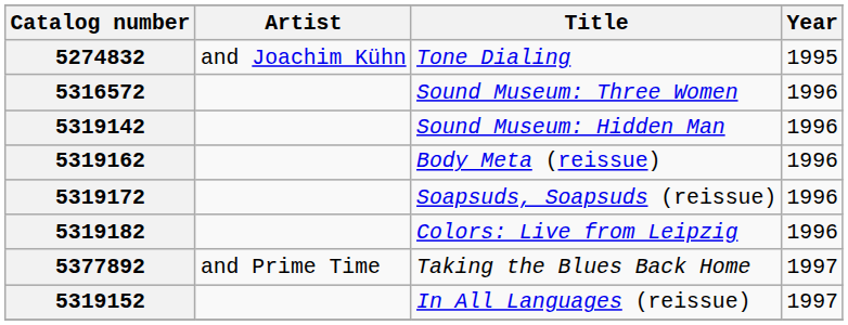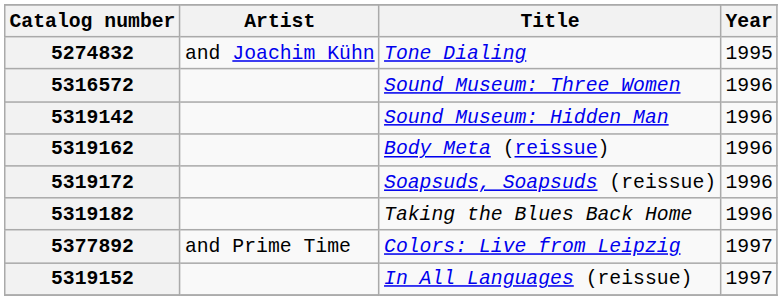5319182 | Title: Colors: Live from Leipzig -> Taking the Blues Back Home
5377892 | Title: Taking the Blues Back Home -> Colors: Live from Leipzig
